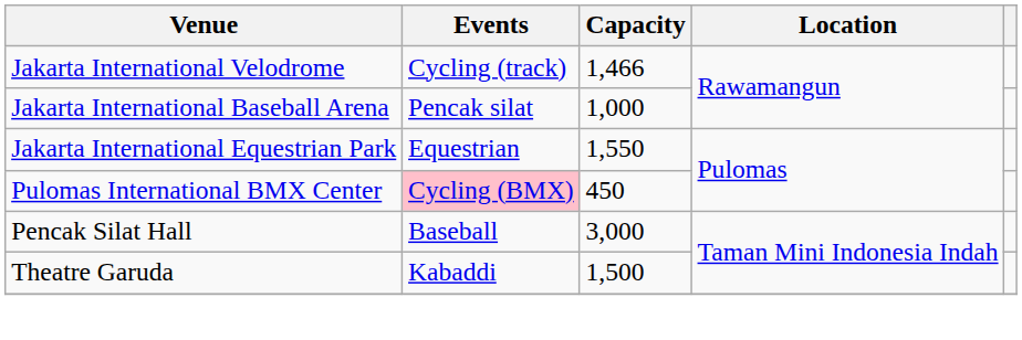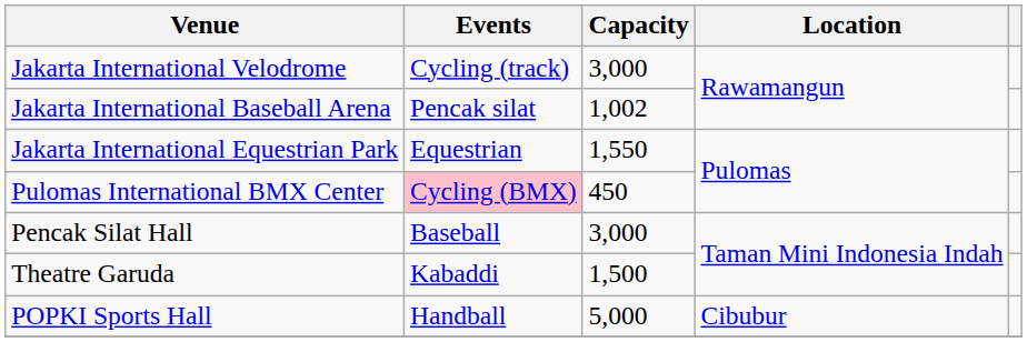Jakarta International Velodrome | Capacity: 1,466 -> 3,000
Jakarta International Baseball Arena | Capacity: 1,000 -> 1,002
+ row: POPKI Sports Hall | Handball | 5,000 | Cibubur
